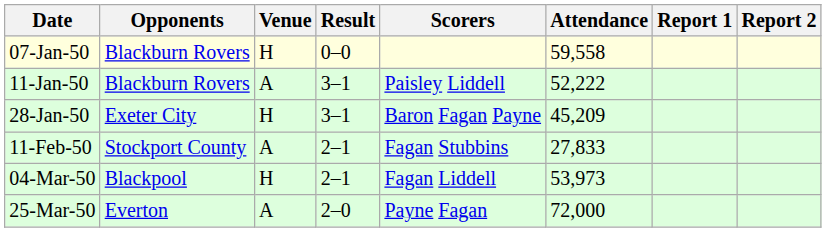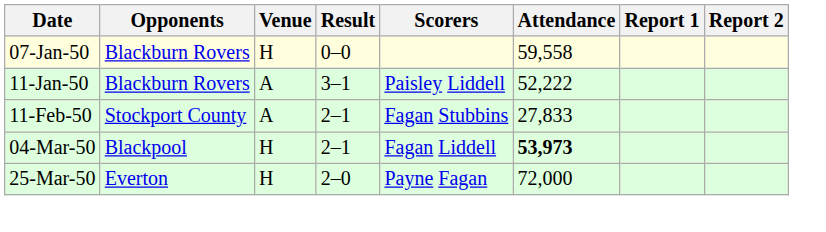- row: 28-Jan-50 | Exeter City | H | 3–1 | Baron Fagan Payne | 45,209
04-Mar-50 | Attendance: normal -> bold
25-Mar-50 | Venue: A -> H
